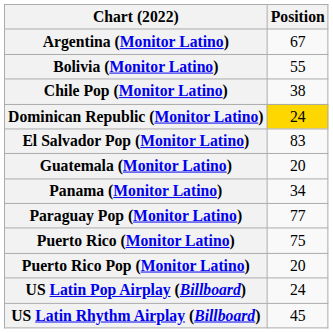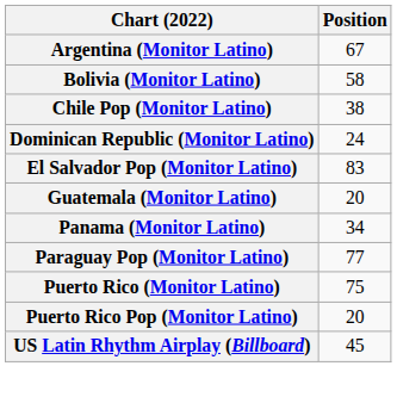Bolivia (Monitor Latino) | Position: 55 -> 58
Dominican Republic (Monitor Latino) | Position: gold background -> no background
- row: US Latin Pop Airplay (Billboard) | 24
